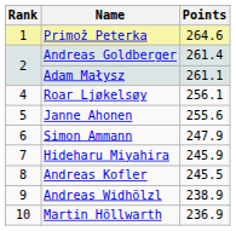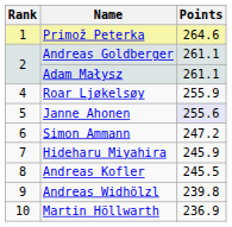Andreas Goldberger | Points: 261.4 -> 261.1
Roar Ljøkelsøy | Points: 256.1 -> 255.9
Janne Ahonen | Points: no background -> lavender background
Simon Ammann | Points: 247.9 -> 247.2
Andreas Widhölzl | Points: 238.9 -> 239.8
